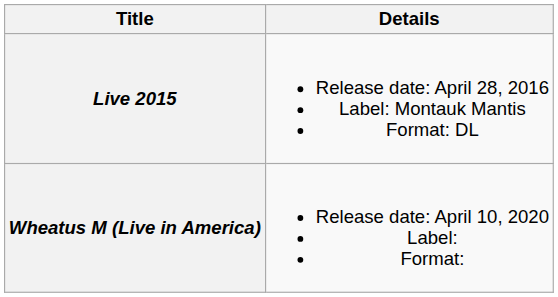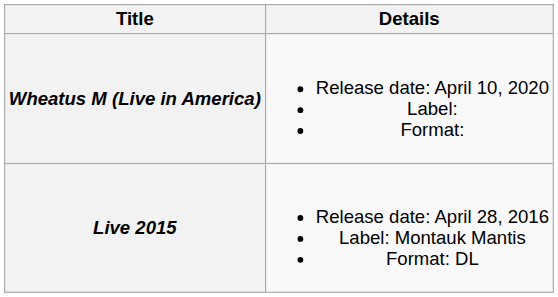rows swapped: Live 2015 <-> Wheatus M (Live in America)
